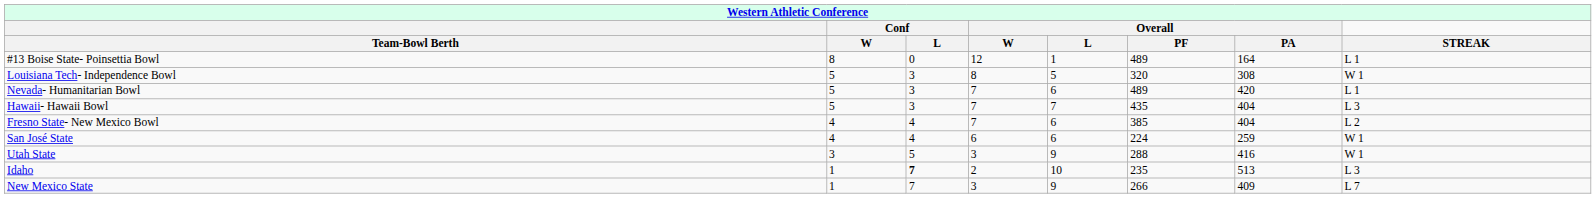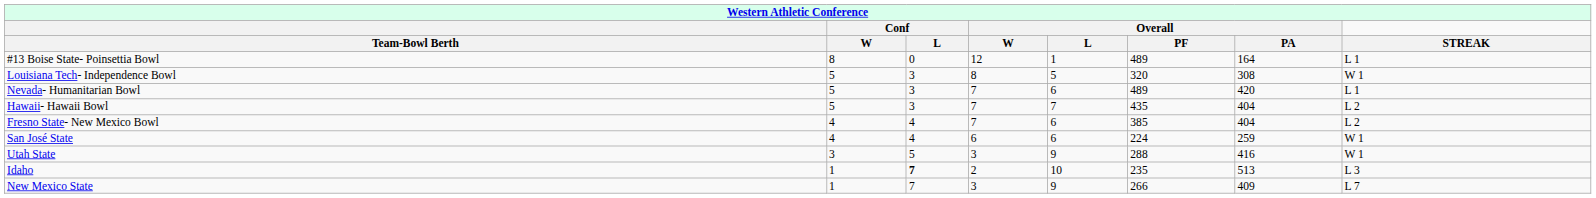Hawaii- Hawaii Bowl | STREAK: L 3 -> L 2
